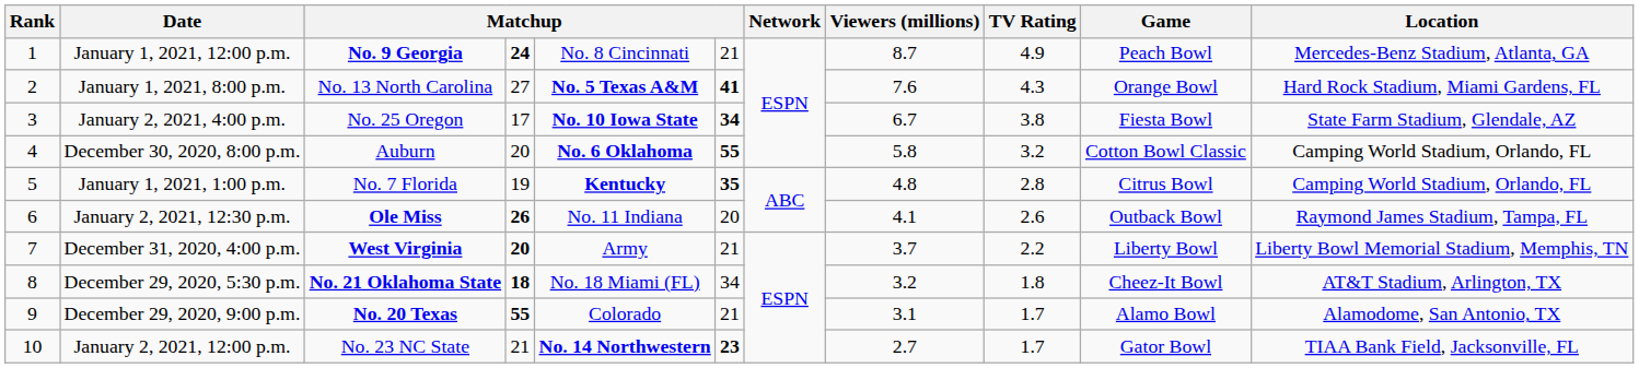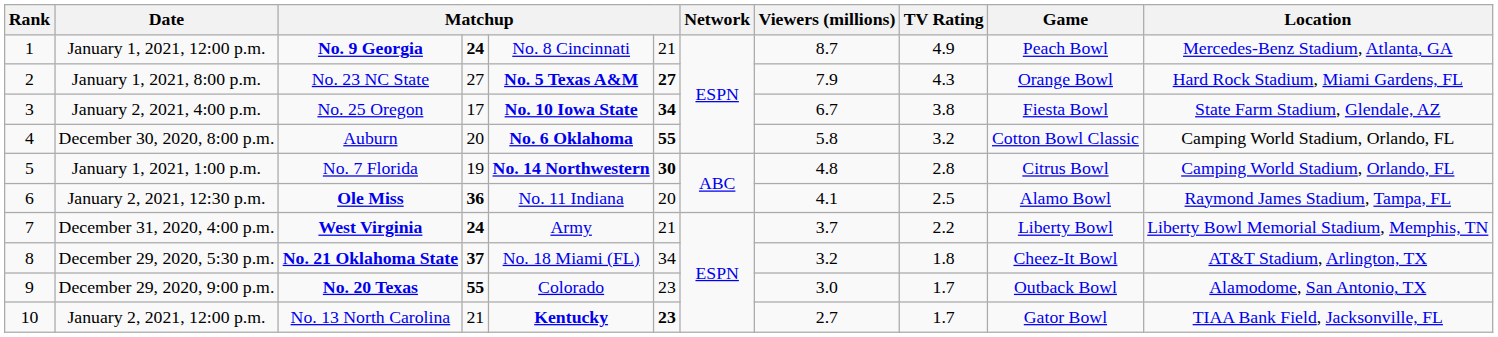January 1, 2021, 8:00 p.m. | column 3: No. 13 North Carolina -> No. 23 NC State
January 1, 2021, 8:00 p.m. | column 6: 41 -> 27
January 1, 2021, 8:00 p.m. | Viewers (millions): 7.6 -> 7.9
January 1, 2021, 1:00 p.m. | column 5: Kentucky -> No. 14 Northwestern
January 1, 2021, 1:00 p.m. | column 6: 35 -> 30
January 2, 2021, 12:30 p.m. | column 4: 26 -> 36
January 2, 2021, 12:30 p.m. | TV Rating: 2.6 -> 2.5
January 2, 2021, 12:30 p.m. | Game: Outback Bowl -> Alamo Bowl
December 31, 2020, 4:00 p.m. | column 4: 20 -> 24
December 29, 2020, 5:30 p.m. | column 4: 18 -> 37
December 29, 2020, 9:00 p.m. | column 6: 21 -> 23
December 29, 2020, 9:00 p.m. | Viewers (millions): 3.1 -> 3.0
December 29, 2020, 9:00 p.m. | Game: Alamo Bowl -> Outback Bowl
January 2, 2021, 12:00 p.m. | column 3: No. 23 NC State -> No. 13 North Carolina
January 2, 2021, 12:00 p.m. | column 5: No. 14 Northwestern -> Kentucky
